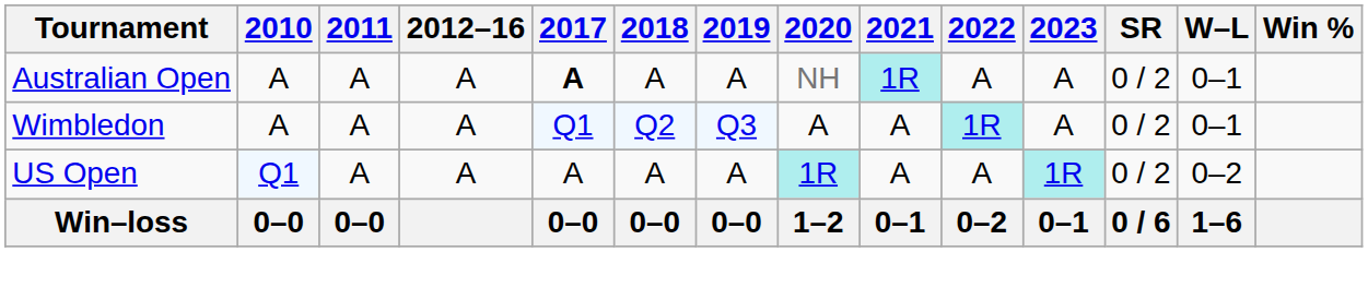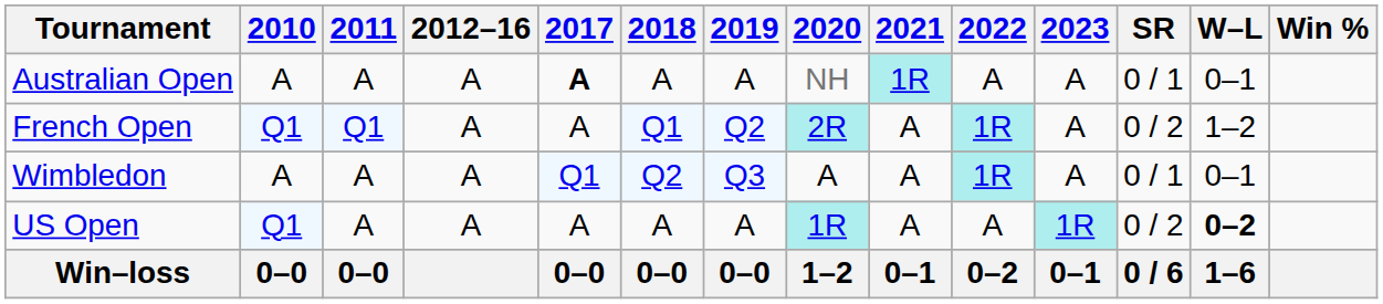Australian Open | SR: 0 / 2 -> 0 / 1
+ row: French Open | Q1 | Q1 | A | A | Q1 | Q2 | 2R | A | 1R | A | 0 / 2 | 1–2
Wimbledon | SR: 0 / 2 -> 0 / 1
US Open | W–L: normal -> bold
